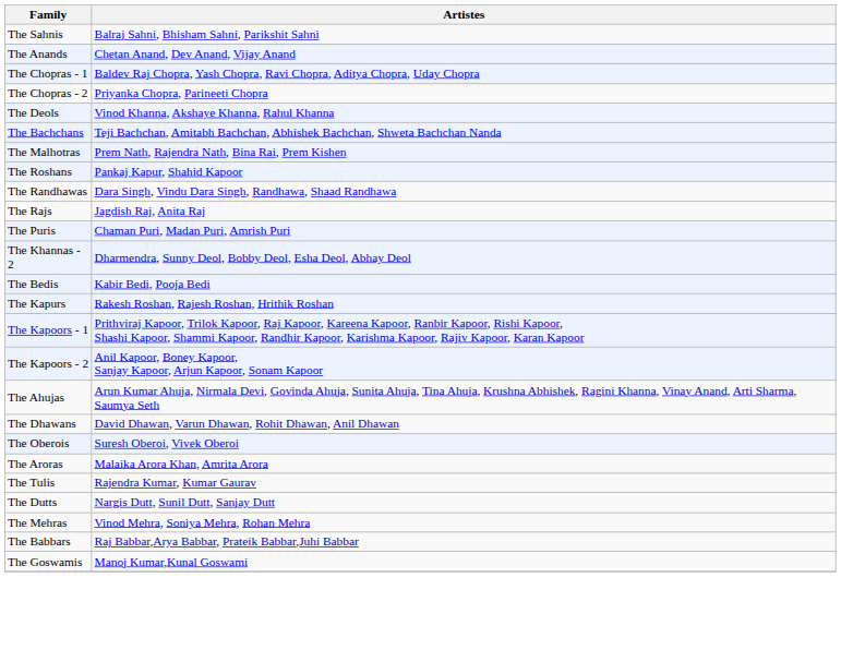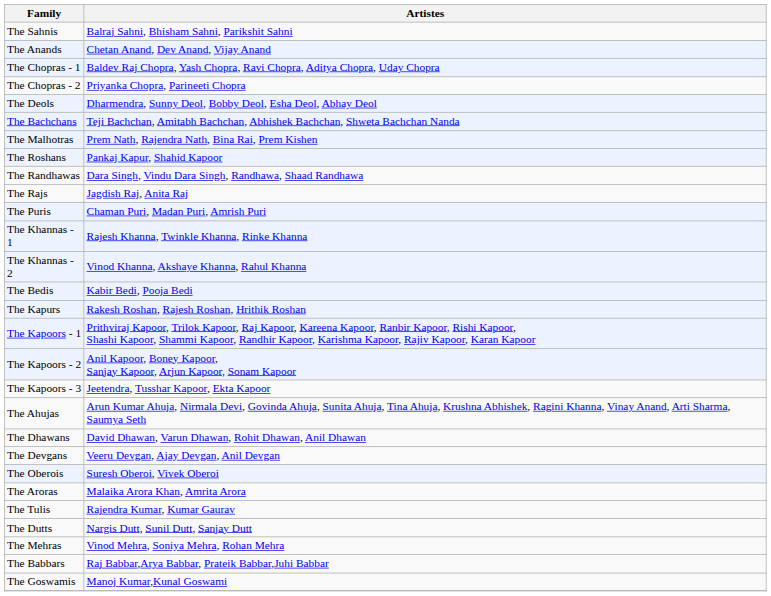The Deols | Artistes: Vinod Khanna, Akshaye Khanna, Rahul Khanna -> Dharmendra, Sunny Deol, Bobby Deol, Esha Deol, Abhay Deol
+ row: The Khannas - 1 | Rajesh Khanna, Twinkle Khanna, Rinke Khanna
The Khannas - 2 | Artistes: Dharmendra, Sunny Deol, Bobby Deol, Esha Deol, Abhay Deol -> Vinod Khanna, Akshaye Khanna, Rahul Khanna
+ row: The Kapoors - 3 | Jeetendra, Tusshar Kapoor, Ekta Kapoor
+ row: The Devgans | Veeru Devgan, Ajay Devgan, Anil Devgan
